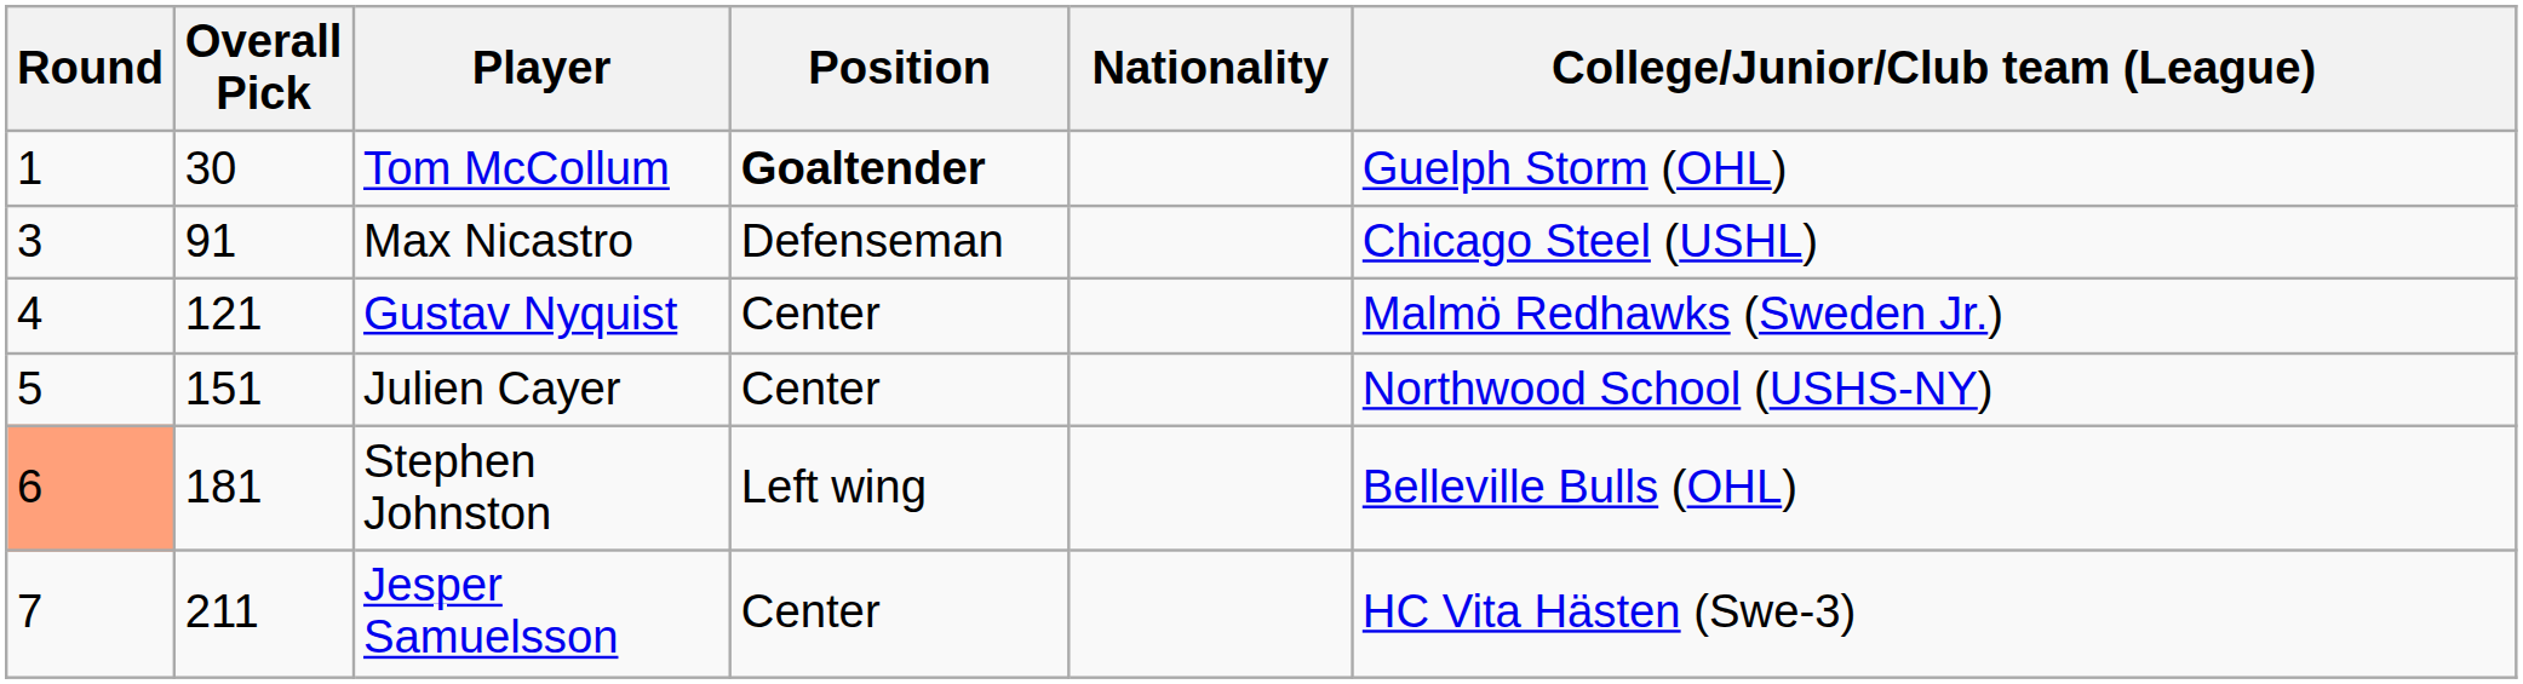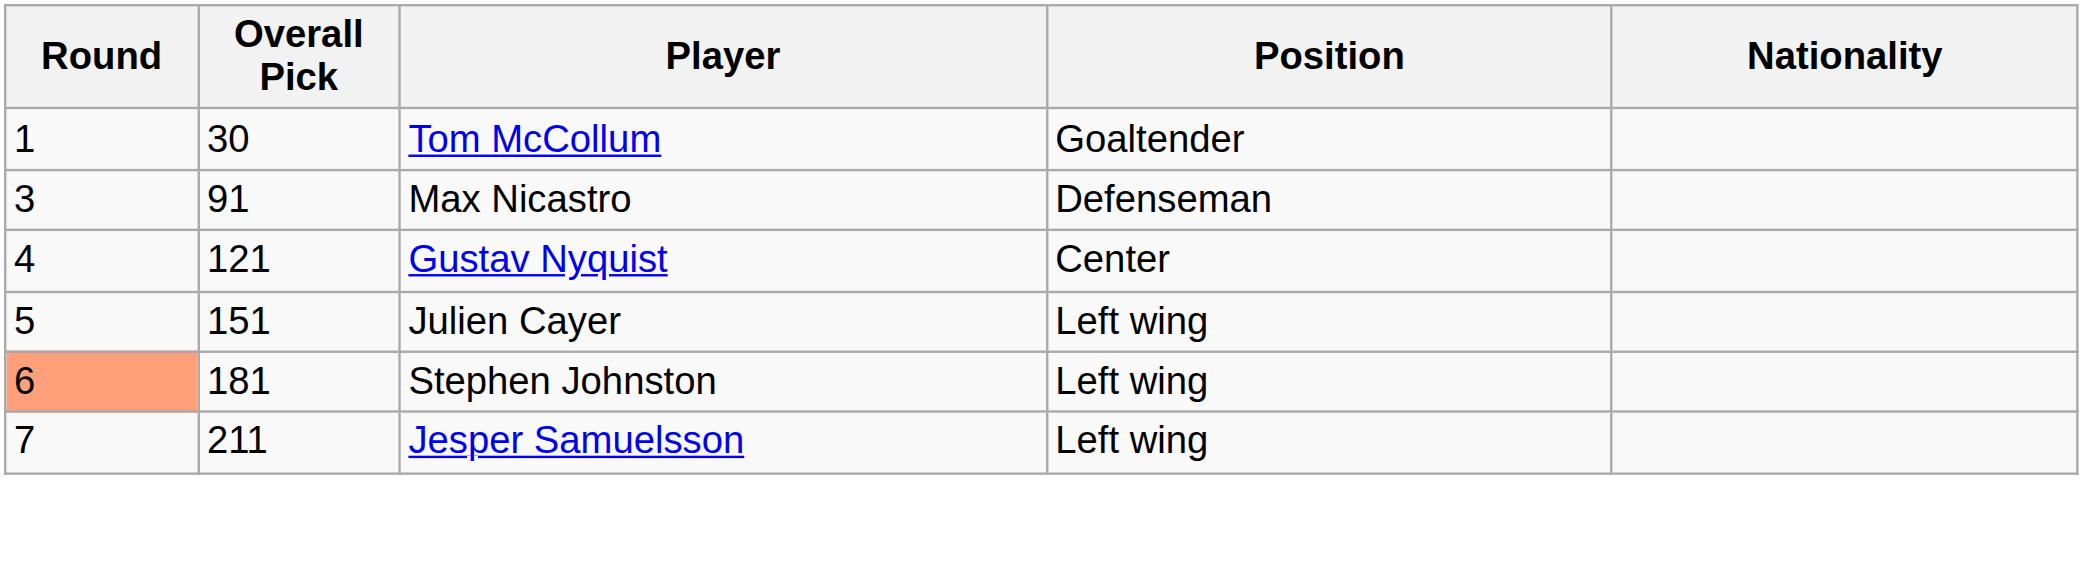- column: College/Junior/Club team (League) | Guelph Storm (OHL) | Chicago Steel (USHL) | Malmö Redhawks (Sweden Jr.) | Northwood School (USHS-NY) | Belleville Bulls (OHL) | HC Vita Hästen (Swe-3)
Tom McCollum | Position: bold -> normal
Julien Cayer | Position: Center -> Left wing
Jesper Samuelsson | Position: Center -> Left wing
